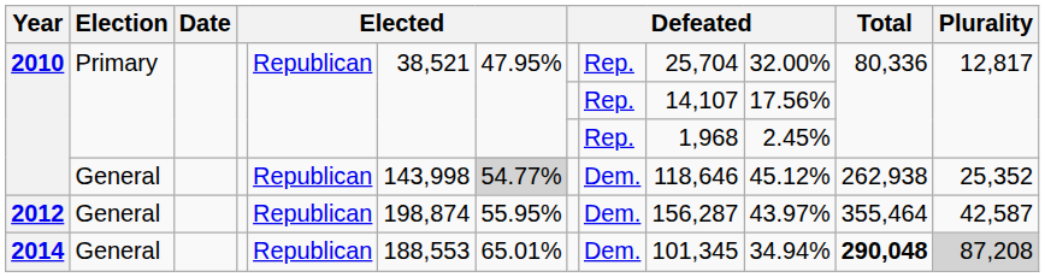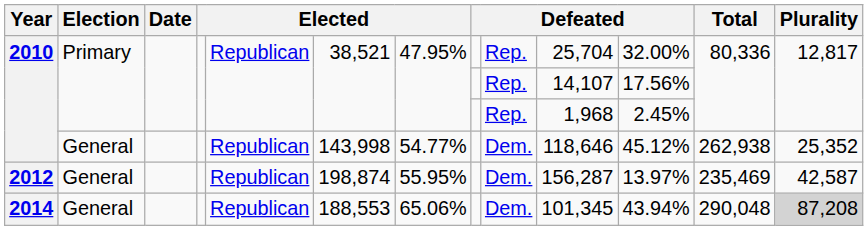2010 / General | column 7: lightgrey background -> no background
2012 | column 11: 43.97% -> 13.97%
2012 | Total: 355,464 -> 235,469
2014 | column 7: 65.01% -> 65.06%
2014 | column 11: 34.94% -> 43.94%
2014 | Total: bold -> normal
